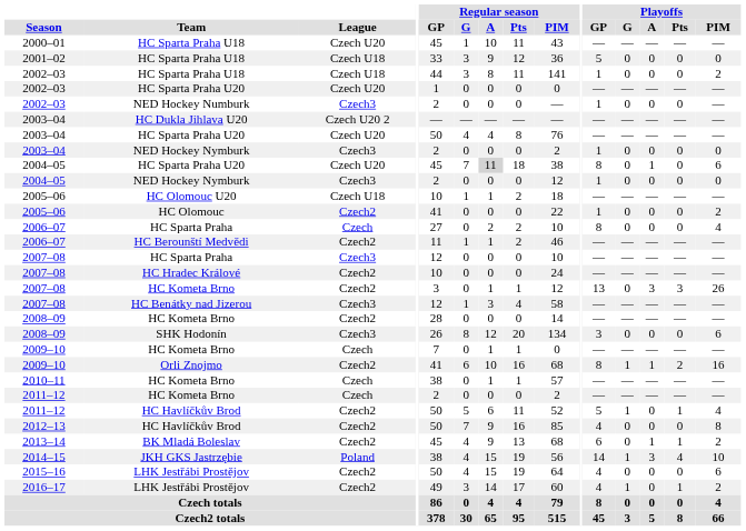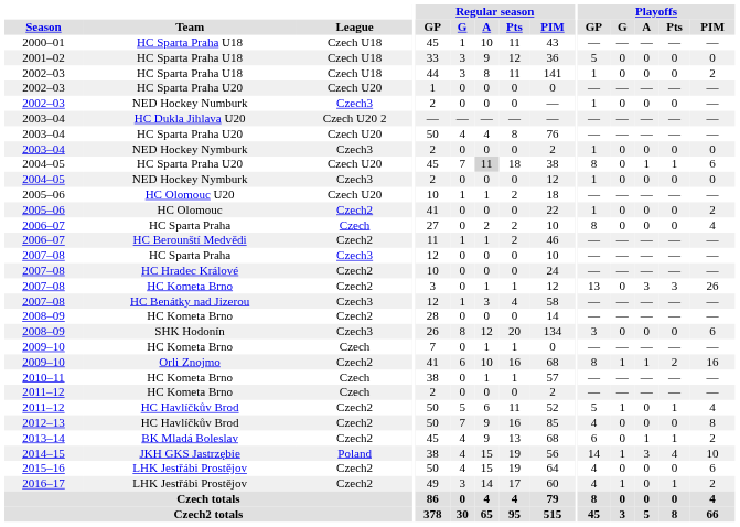2000–01 / HC Sparta Praha U18 | League: Czech U20 -> Czech U18
2004–05 / HC Sparta Praha U20 | Playoffs / Pts: 0 -> 1
HC Olomouc U20 | League: Czech U18 -> Czech U20
